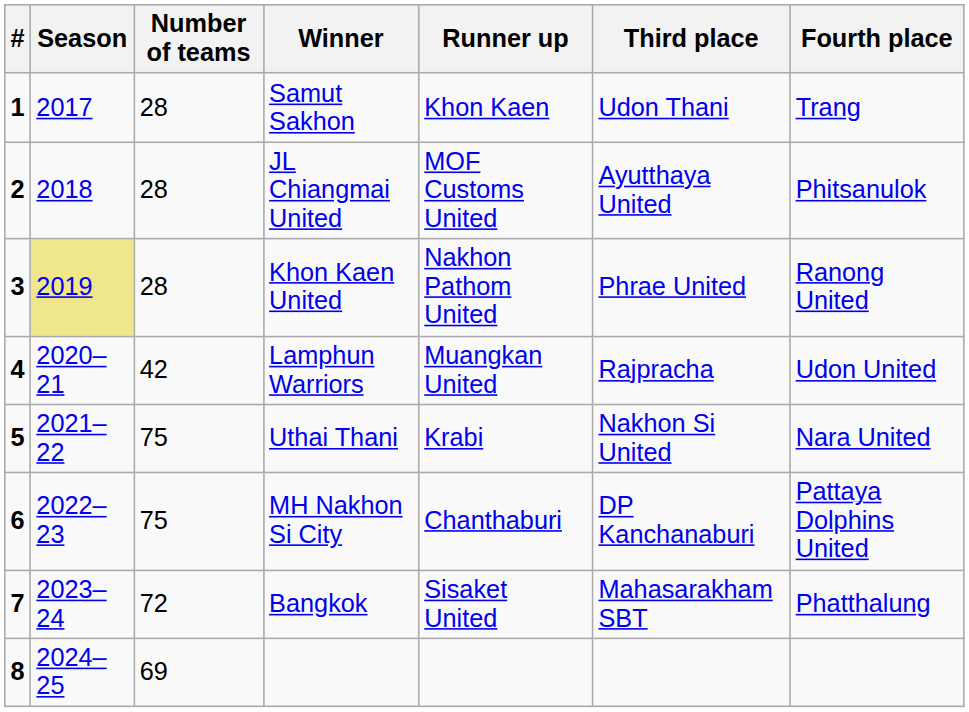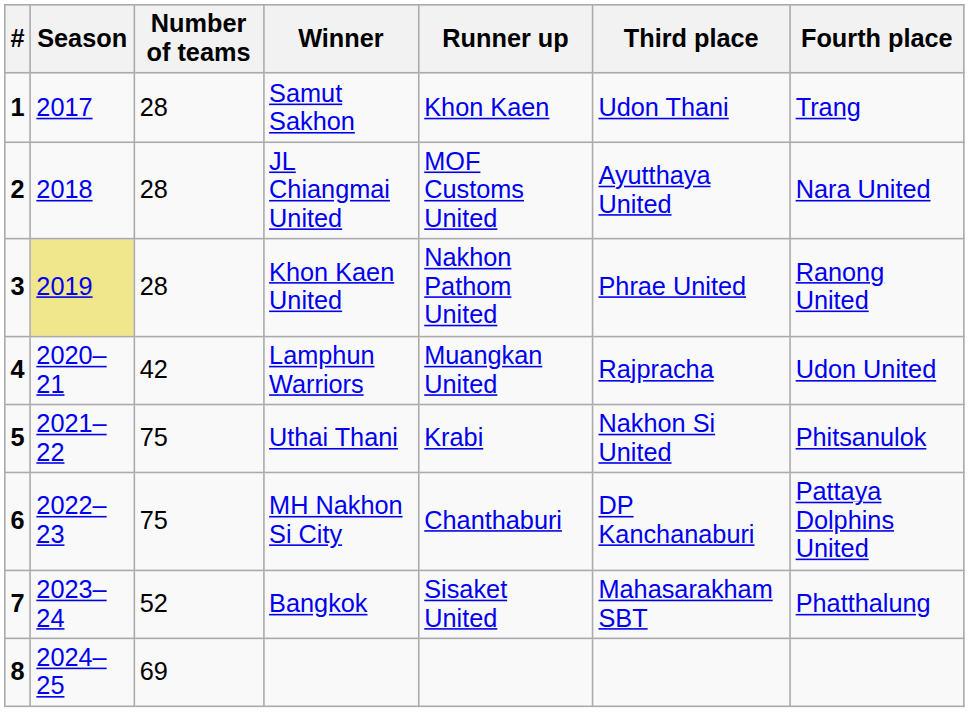JL Chiangmai United | Fourth place: Phitsanulok -> Nara United
Uthai Thani | Fourth place: Nara United -> Phitsanulok
Bangkok | Number of teams: 72 -> 52
